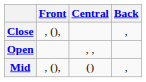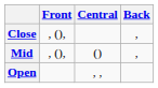rows swapped: Mid <-> Open
